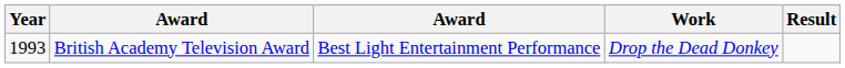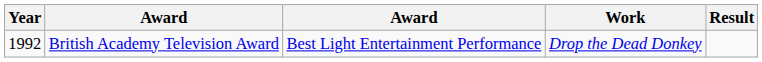British Academy Television Award | Year: 1993 -> 1992
